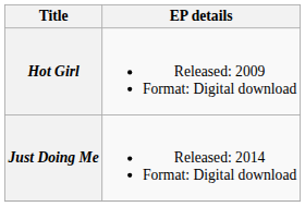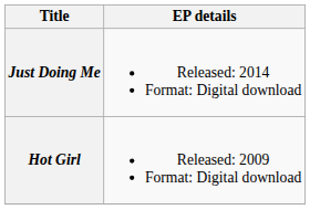rows swapped: Hot Girl <-> Just Doing Me
